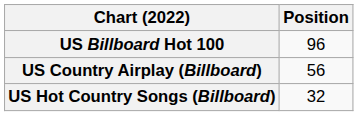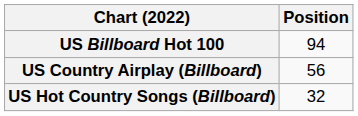US Billboard Hot 100 | Position: 96 -> 94
